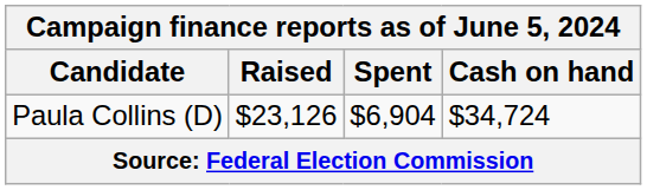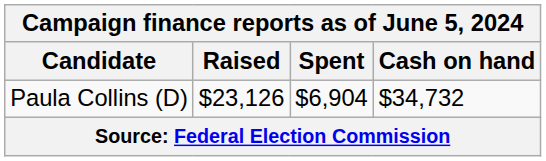Paula Collins (D) | Cash on hand: $34,724 -> $34,732
